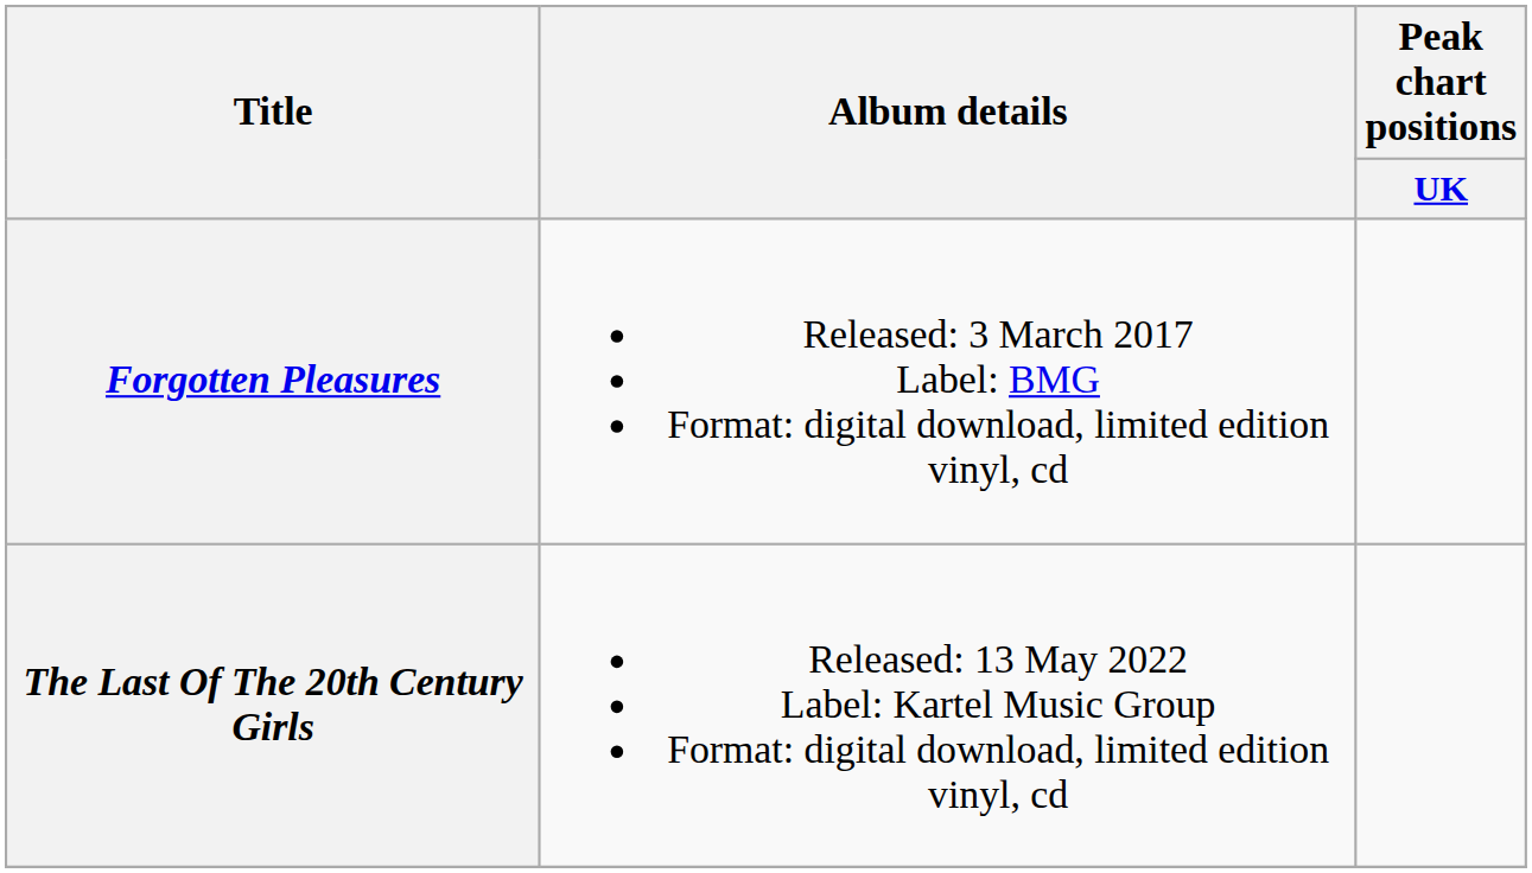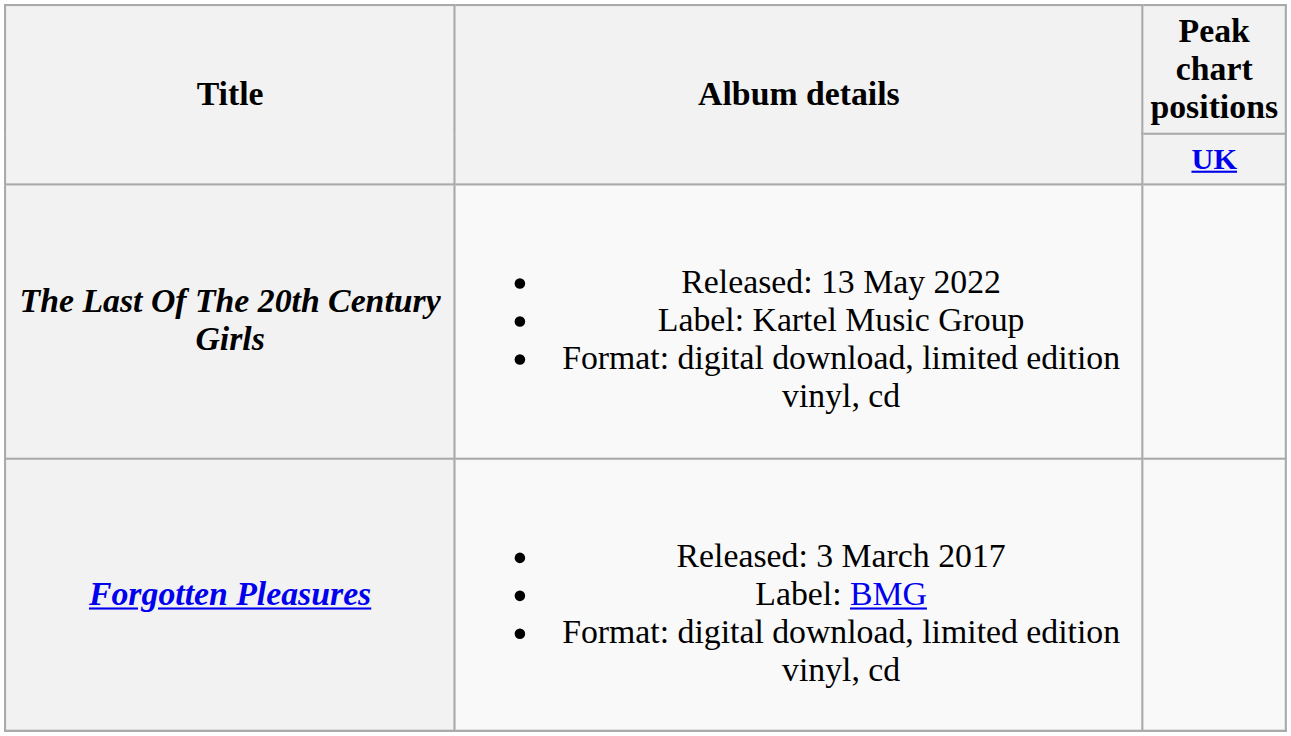rows swapped: Forgotten Pleasures <-> The Last Of The 20th Century Girls
